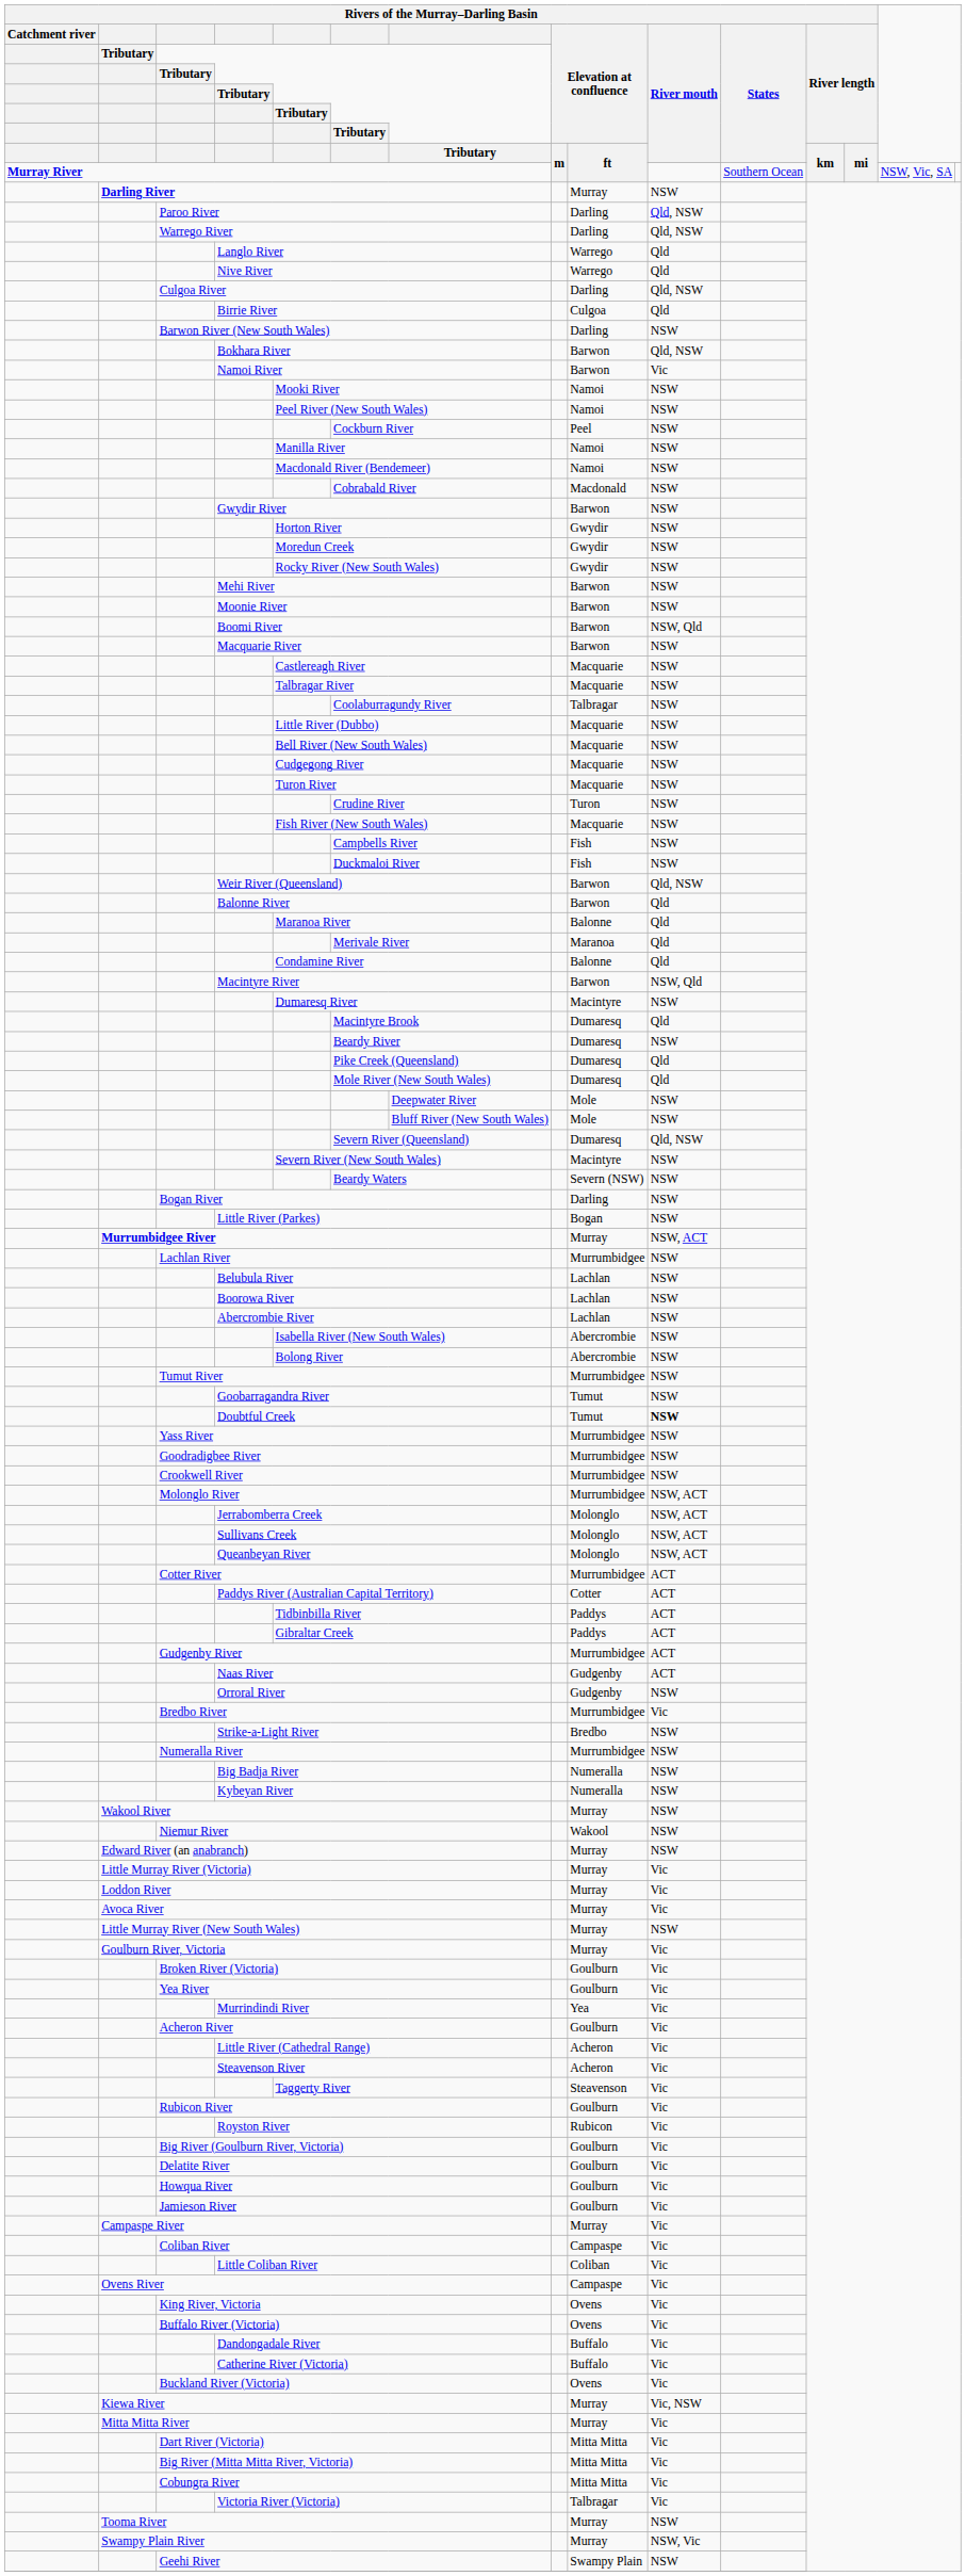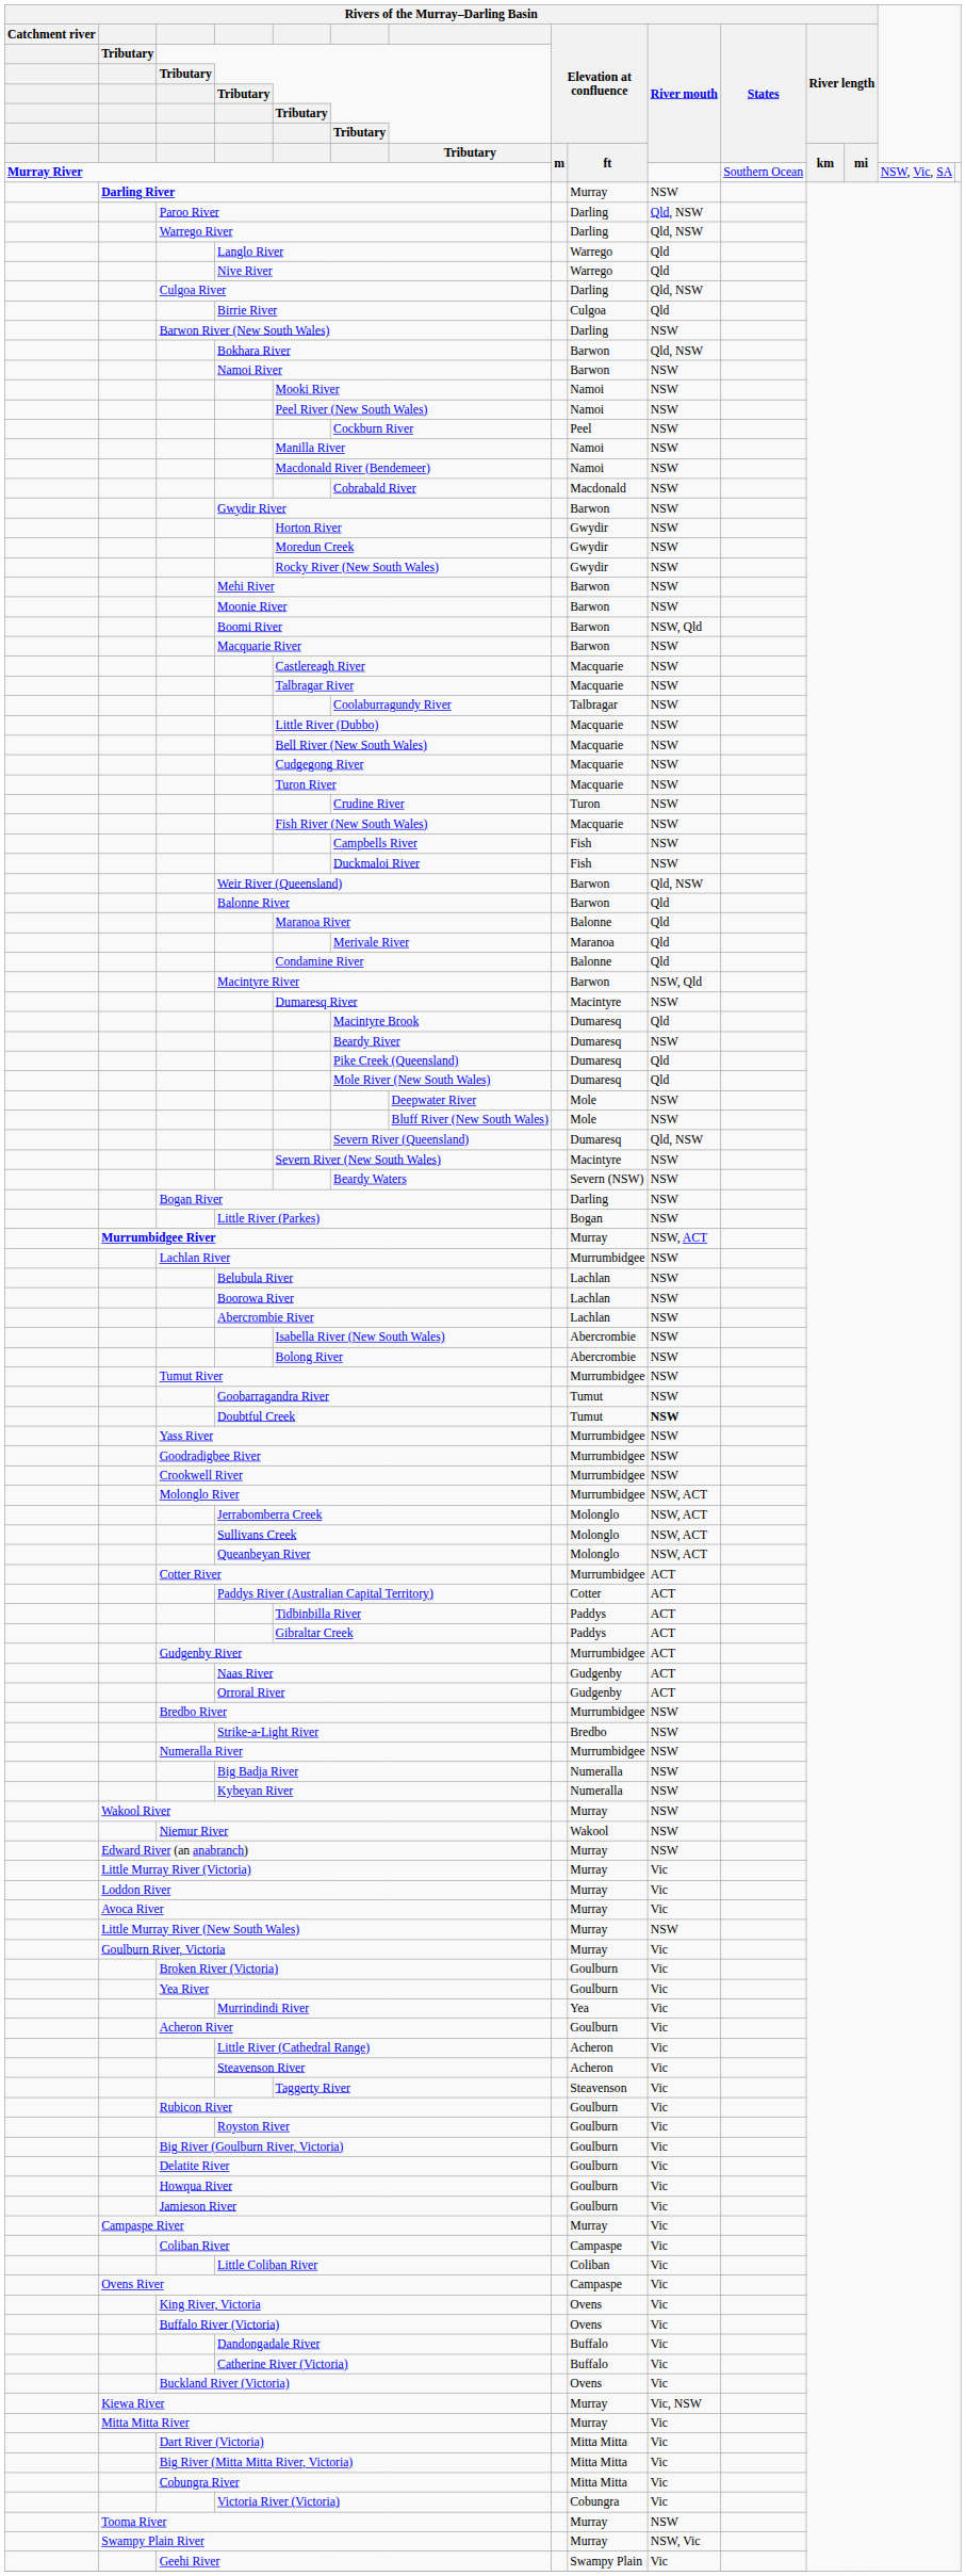Namoi River | Rivers of the Murray–Darling Basin / River mouth: Vic -> NSW
Orroral River | Rivers of the Murray–Darling Basin / River mouth: NSW -> ACT
Bredbo River | Rivers of the Murray–Darling Basin / River mouth: Vic -> NSW
Royston River | column 9: Rubicon -> Goulburn
Victoria River (Victoria) | column 9: Talbragar -> Cobungra
Geehi River | Rivers of the Murray–Darling Basin / River mouth: NSW -> Vic
